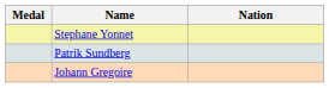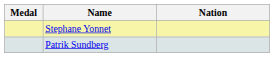- row: Johann Gregoire
